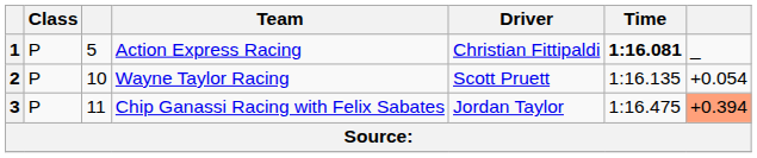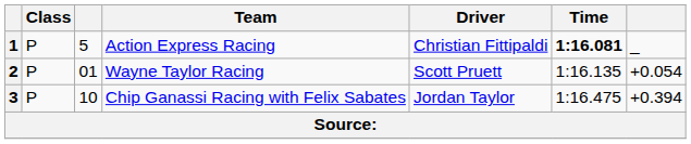2 | column 3: 10 -> 01
3 | column 3: 11 -> 10
3 | column 7: lightsalmon background -> no background
